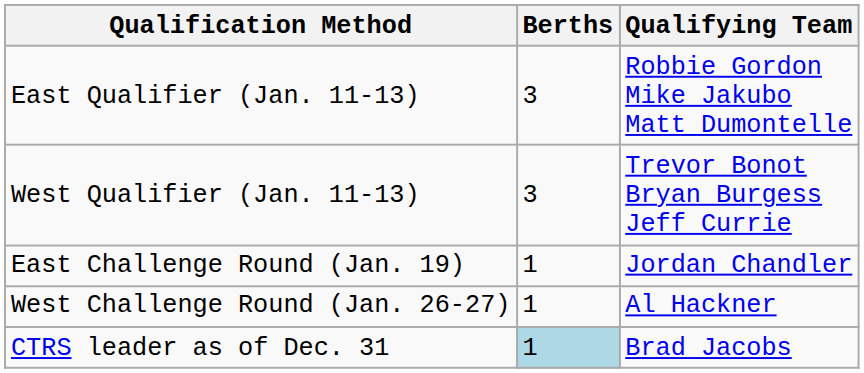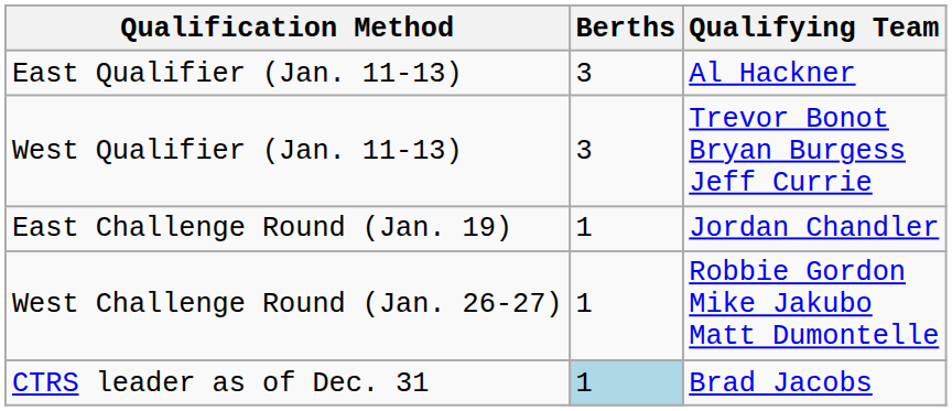East Qualifier (Jan. 11-13) | Qualifying Team: Robbie Gordon Mike Jakubo Matt Dumontelle -> Al Hackner
West Challenge Round (Jan. 26-27) | Qualifying Team: Al Hackner -> Robbie Gordon Mike Jakubo Matt Dumontelle
